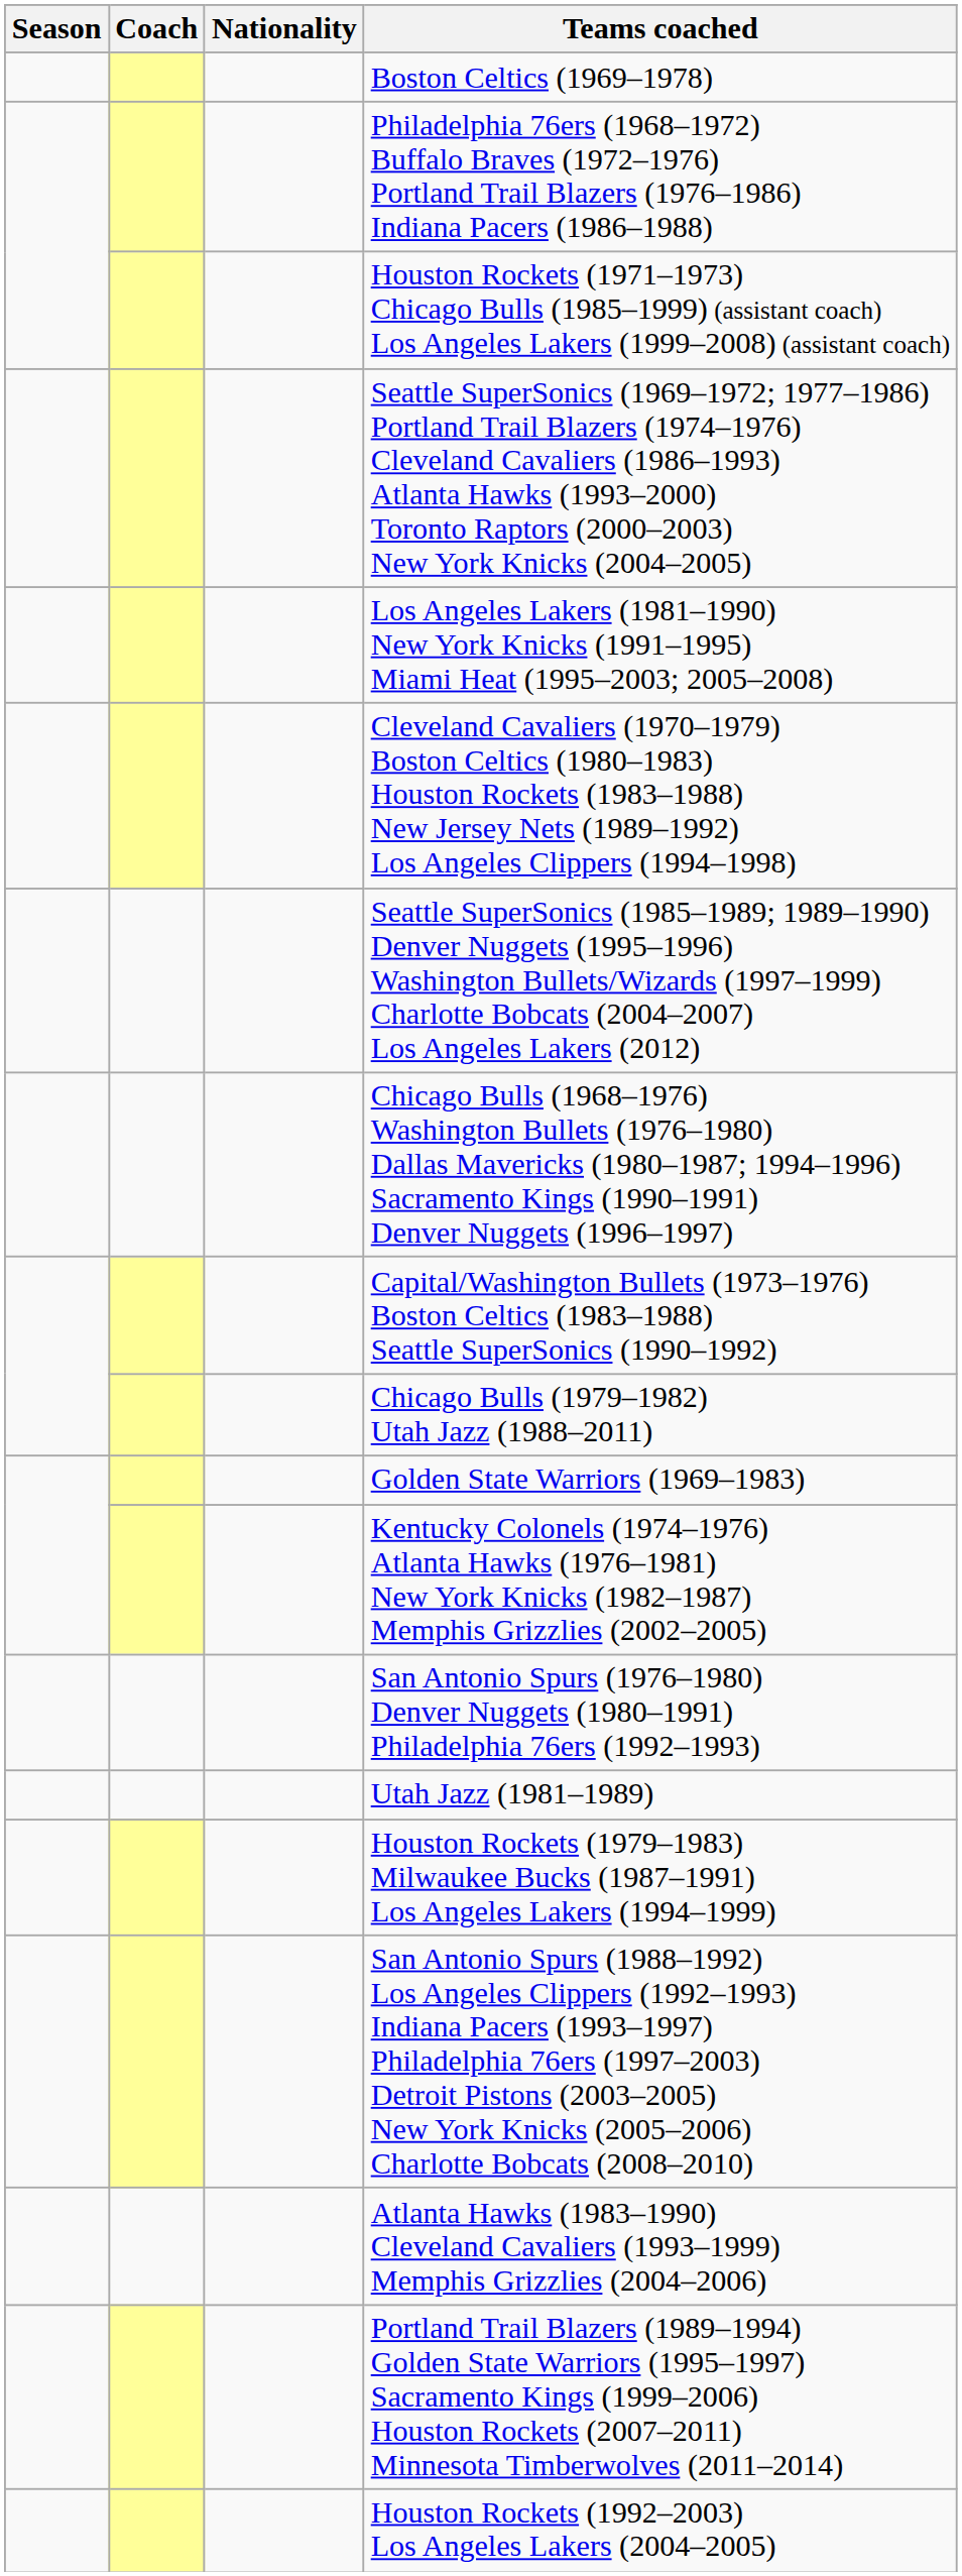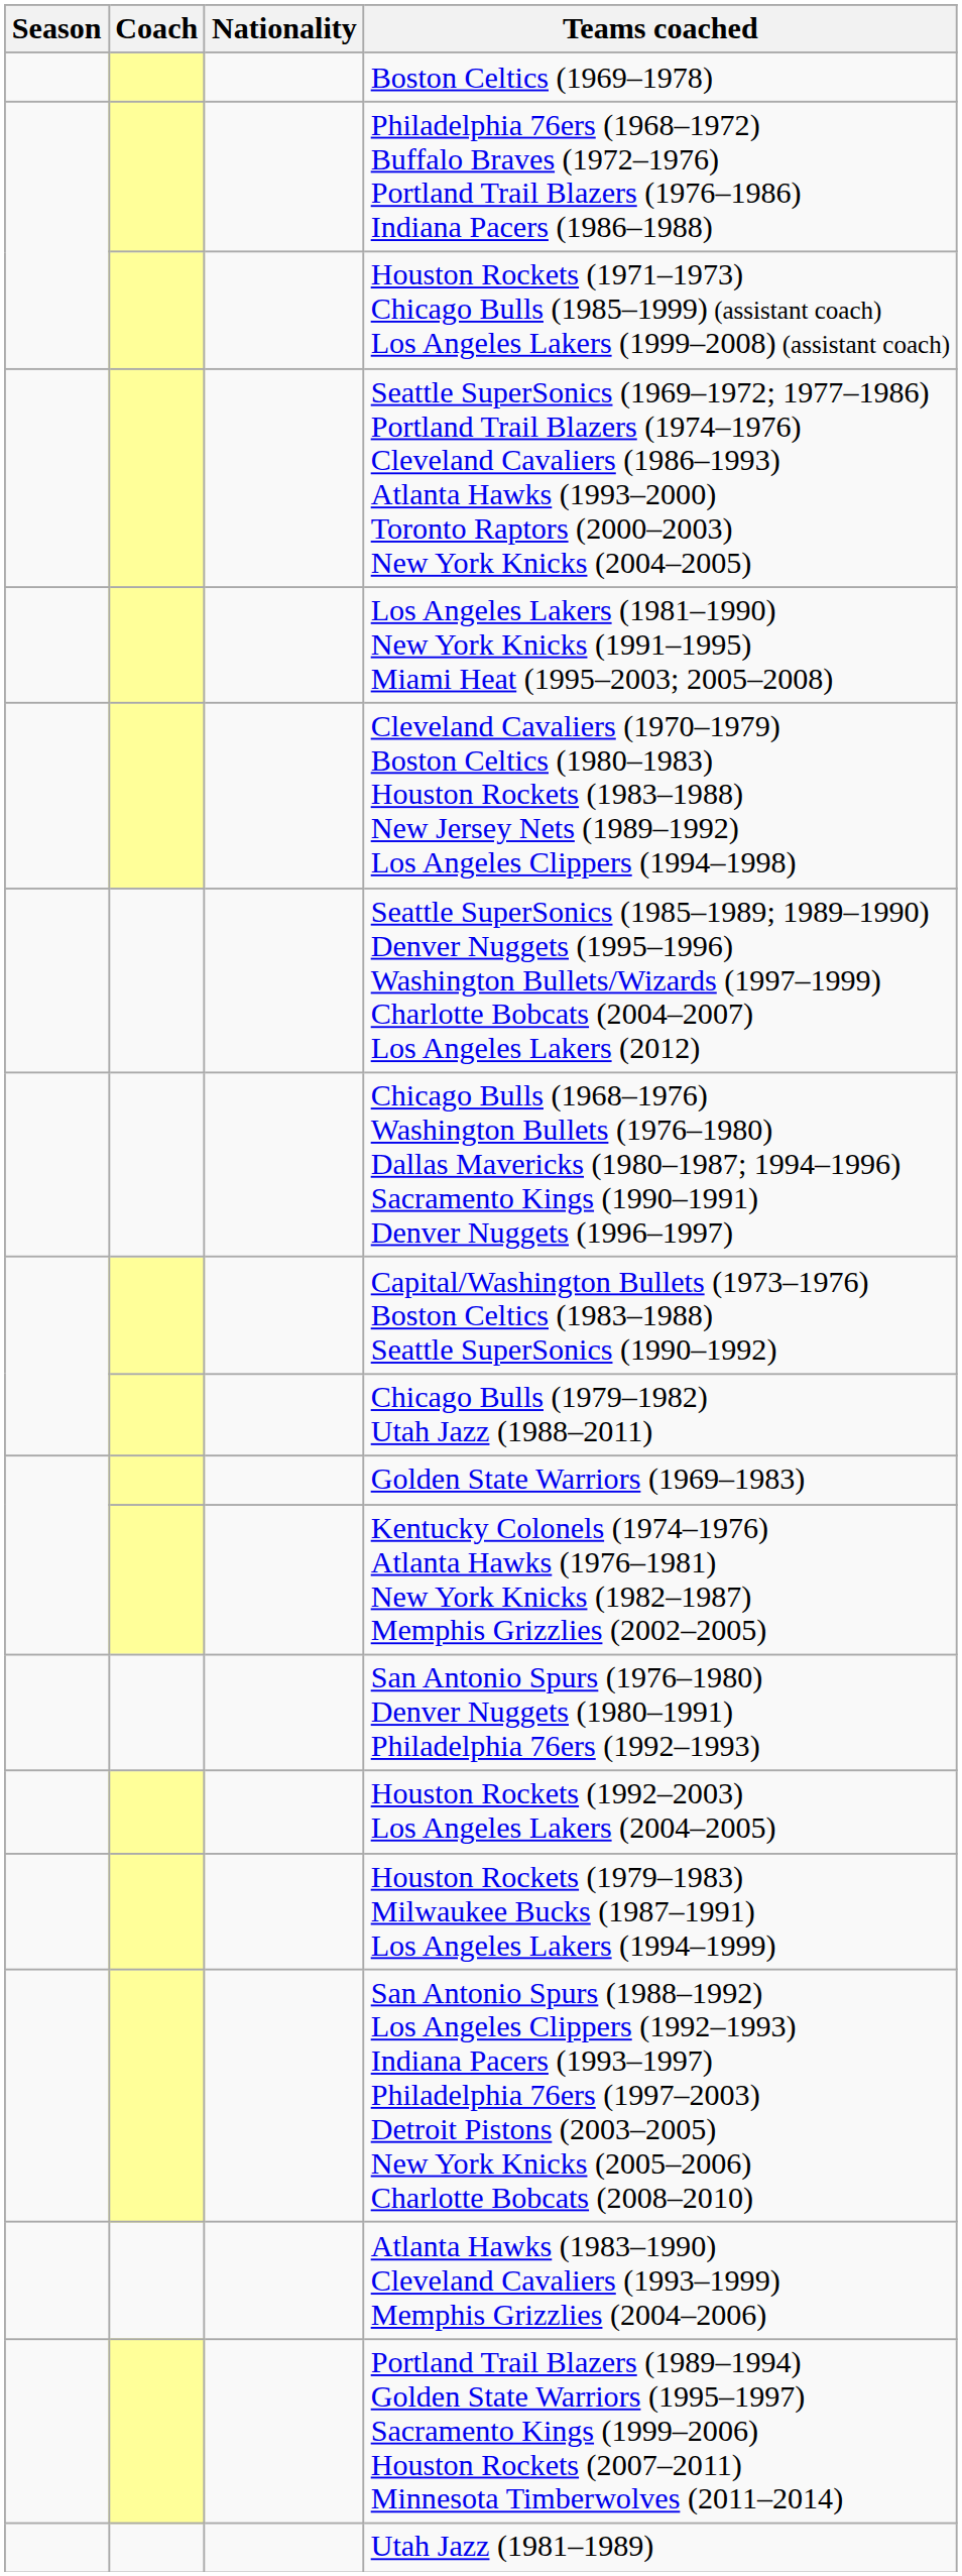rows swapped: Utah Jazz (1981–1989) <-> Houston Rockets (1992–2003) Los Angeles Lakers (2004–2005)
